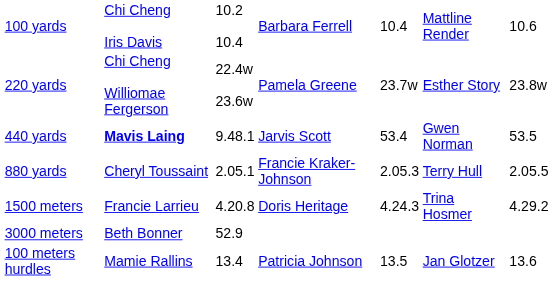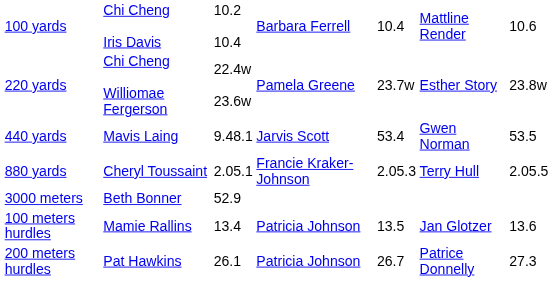440 yards | column 2: bold -> normal
- row: 1500 meters | Francie Larrieu | 4.20.8 | Doris Heritage | 4.24.3 | Trina Hosmer | 4.29.2
+ row: 200 meters hurdles | Pat Hawkins | 26.1 | Patricia Johnson | 26.7 | Patrice Donnelly | 27.3
